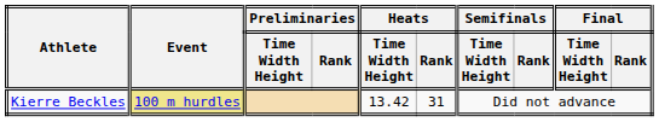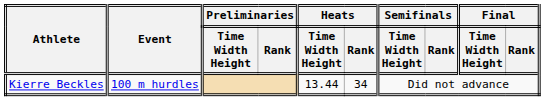Kierre Beckles | Event: khaki background -> no background
Kierre Beckles | Heats / Time Width Height: 13.42 -> 13.44
Kierre Beckles | Heats / Rank: 31 -> 34
